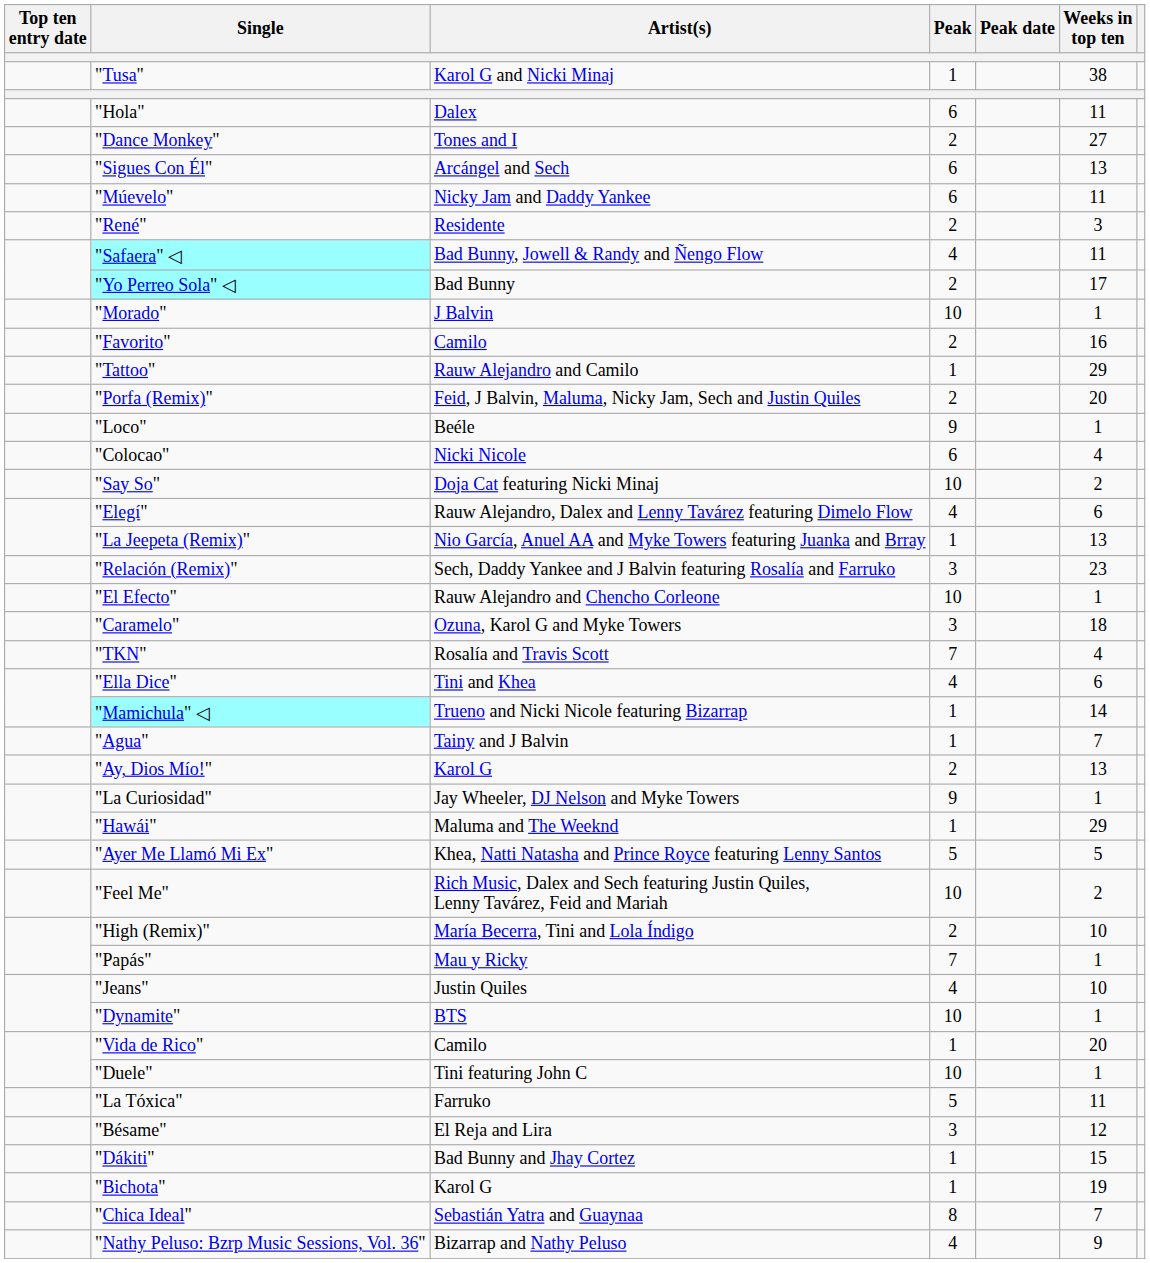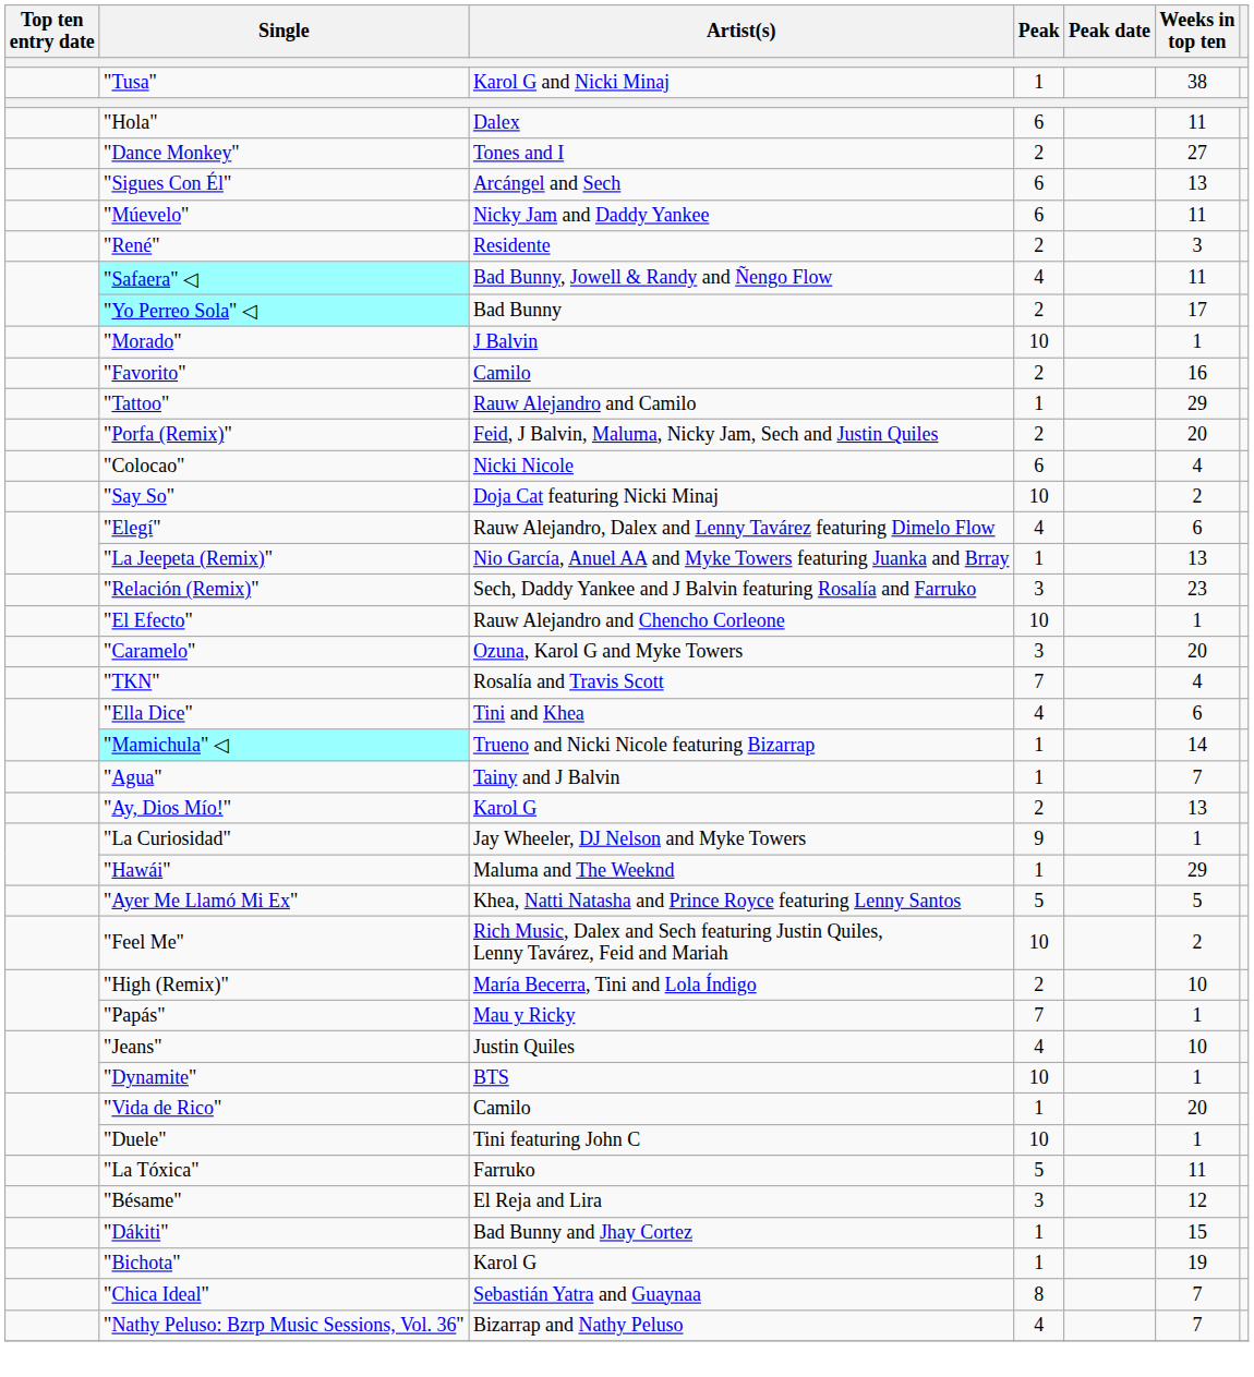- row: "Loco" | Beéle | 9 | 1
"Caramelo" | Weeks in top ten: 18 -> 20
"Nathy Peluso: Bzrp Music Sessions, Vol. 36" | Weeks in top ten: 9 -> 7
